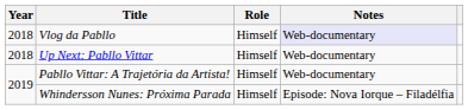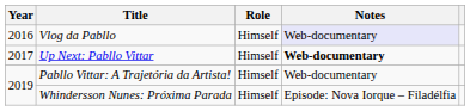Vlog da Pabllo | Year: 2018 -> 2016
Up Next: Pabllo Vittar | Year: 2018 -> 2017
Up Next: Pabllo Vittar | Notes: normal -> bold
